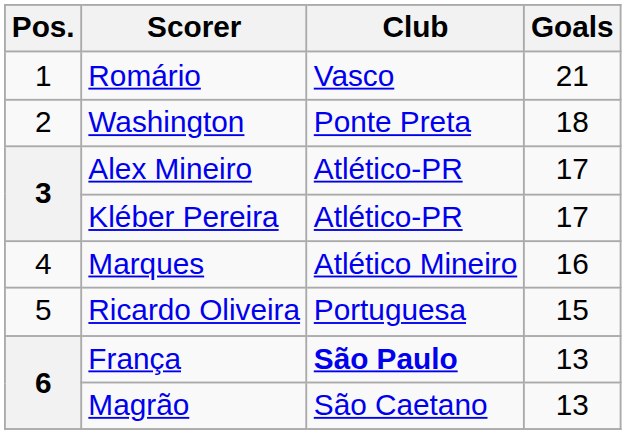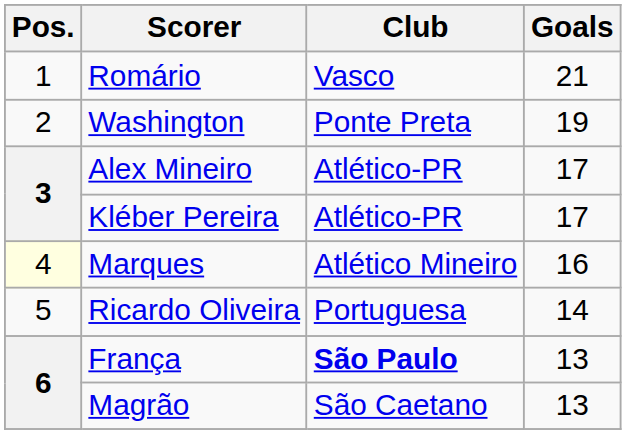Washington | Goals: 18 -> 19
Marques | Pos.: no background -> lightyellow background
Ricardo Oliveira | Goals: 15 -> 14
